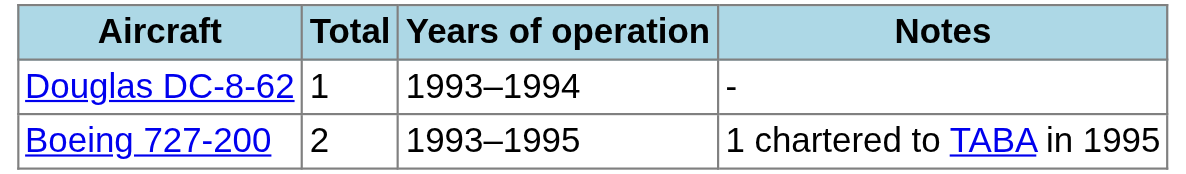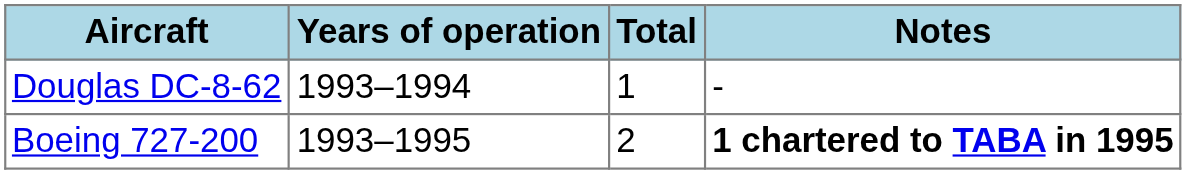columns swapped: Total <-> Years of operation
Boeing 727-200 | Notes: normal -> bold
